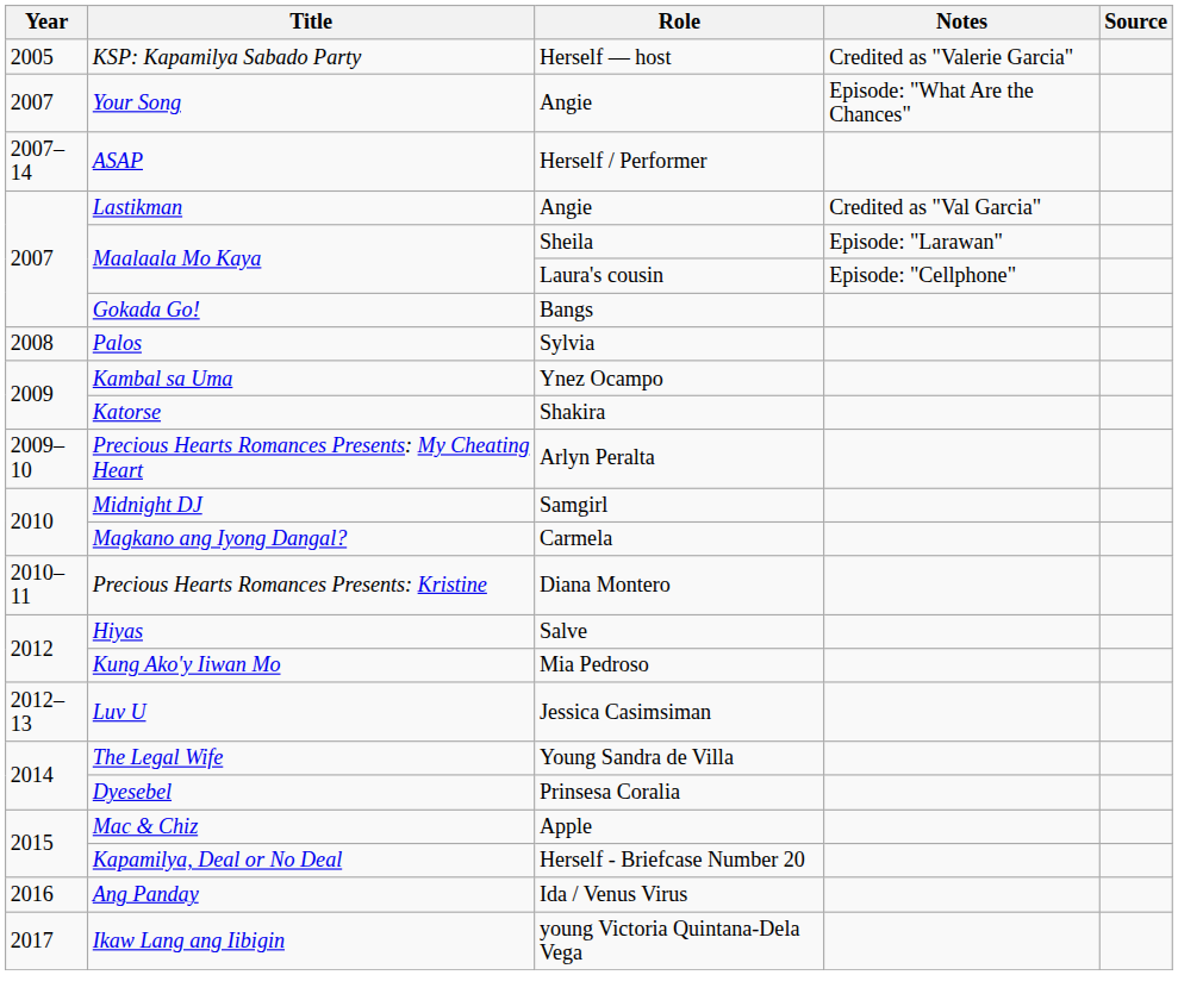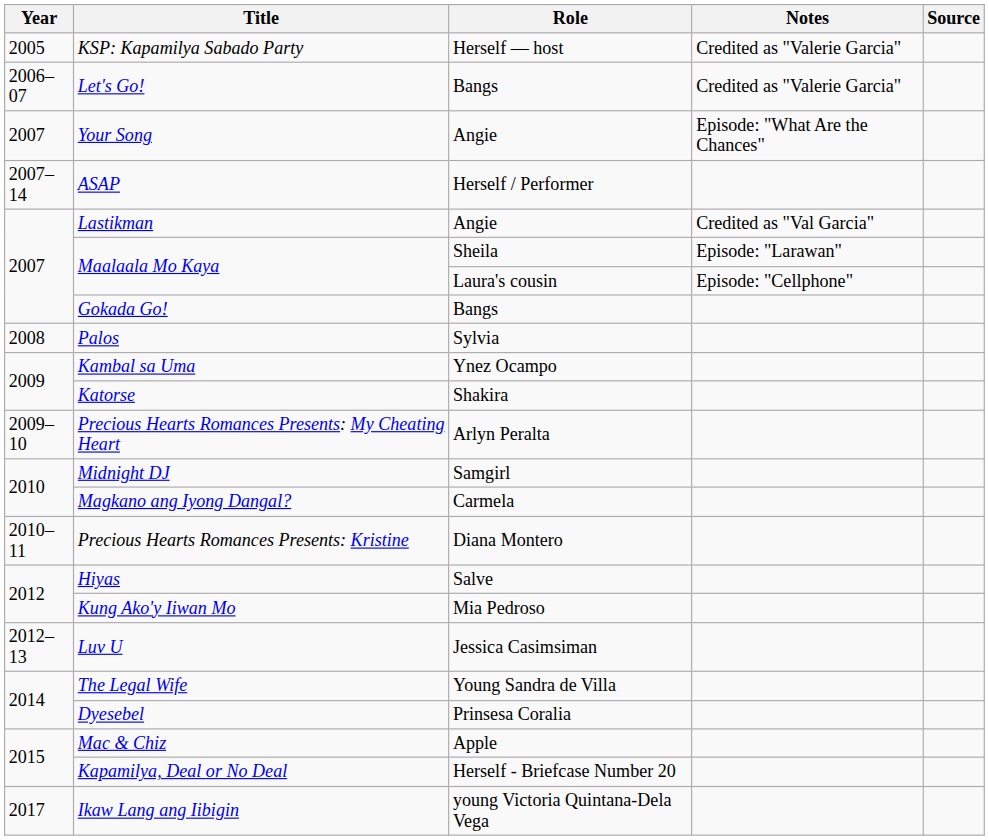+ row: 2006–07 | Let's Go! | Bangs | Credited as "Valerie Garcia"
- row: 2016 | Ang Panday | Ida / Venus Virus
